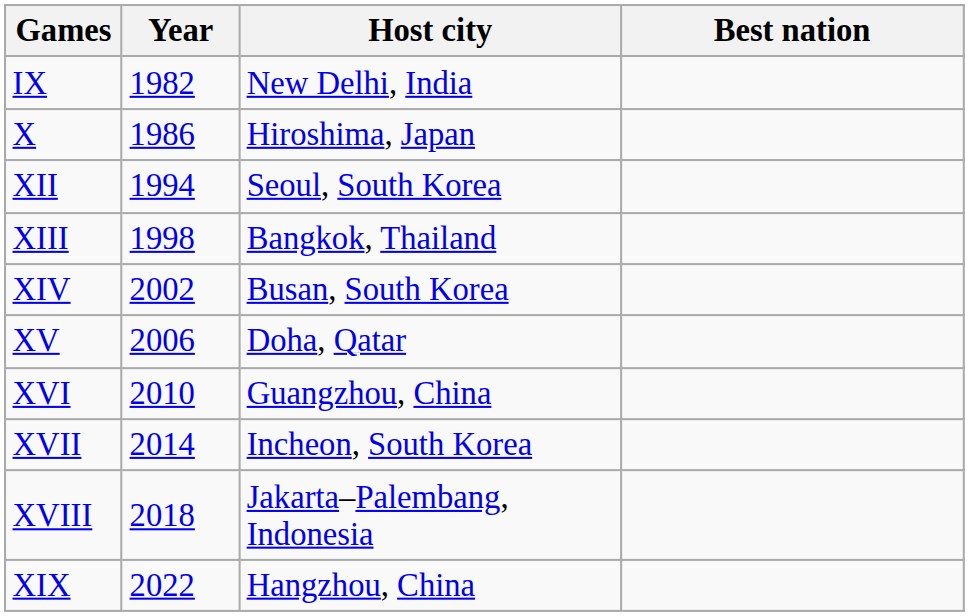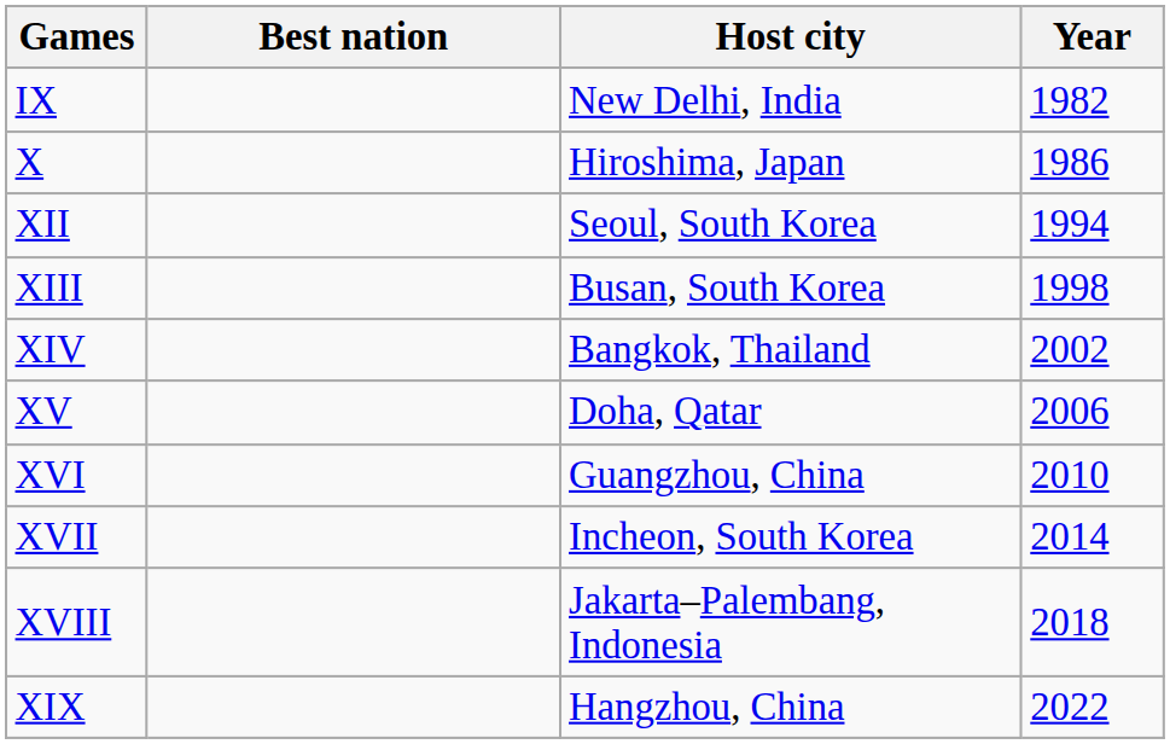columns swapped: Year <-> Best nation
XIII | Host city: Bangkok, Thailand -> Busan, South Korea
XIV | Host city: Busan, South Korea -> Bangkok, Thailand
